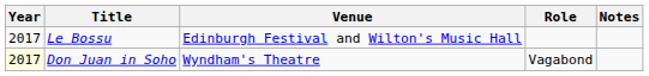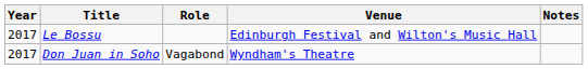columns swapped: Role <-> Venue
Don Juan in Soho | Year: lightyellow background -> no background
